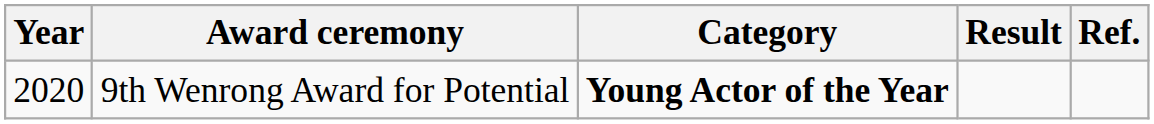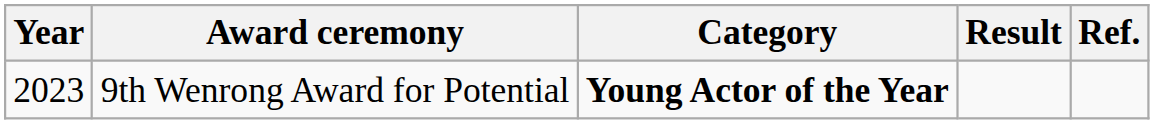9th Wenrong Award for Potential | Year: 2020 -> 2023
